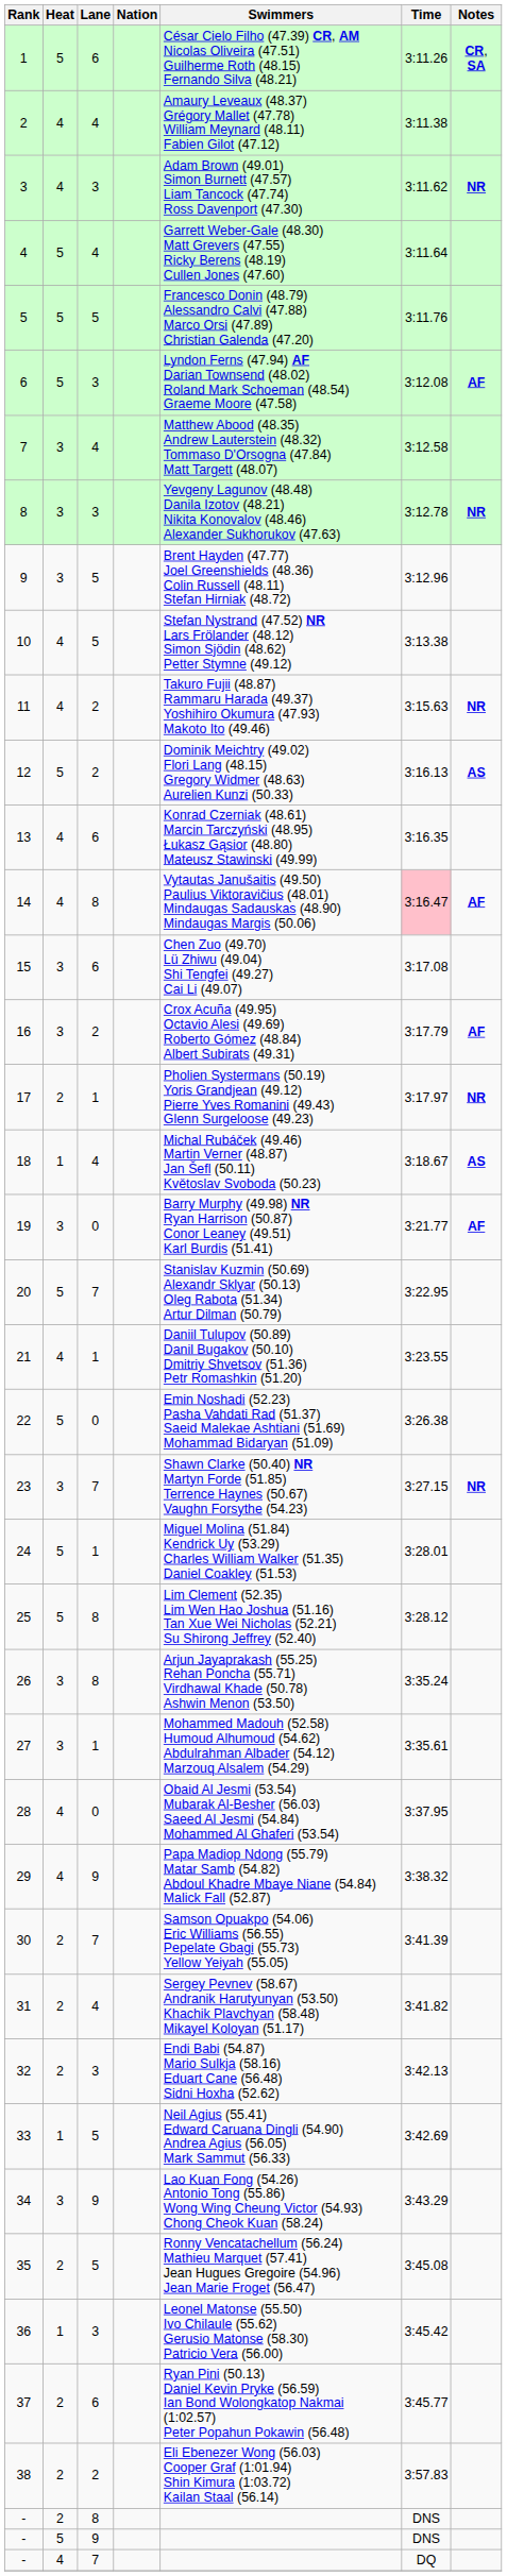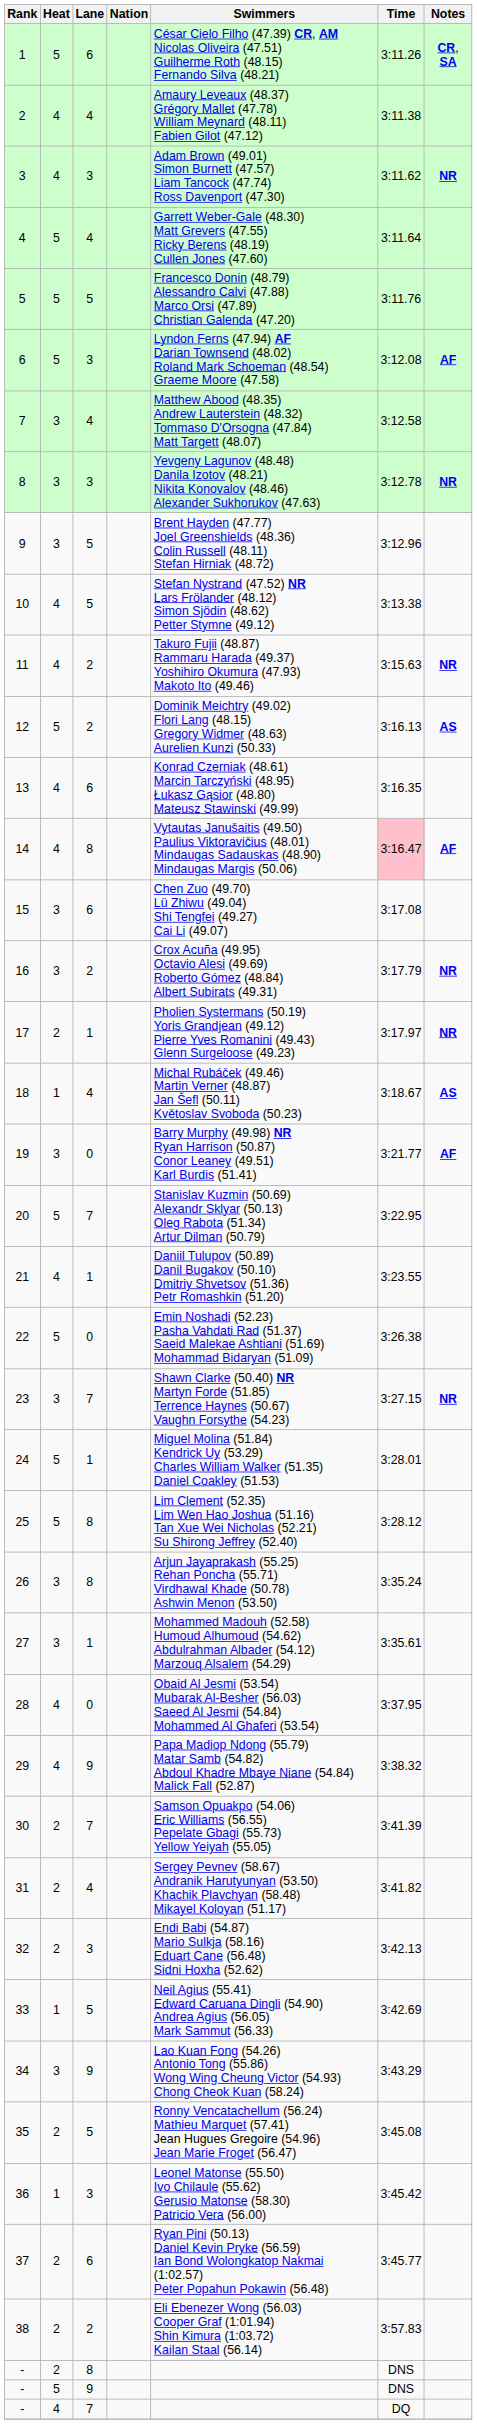16 | Notes: AF -> NR
